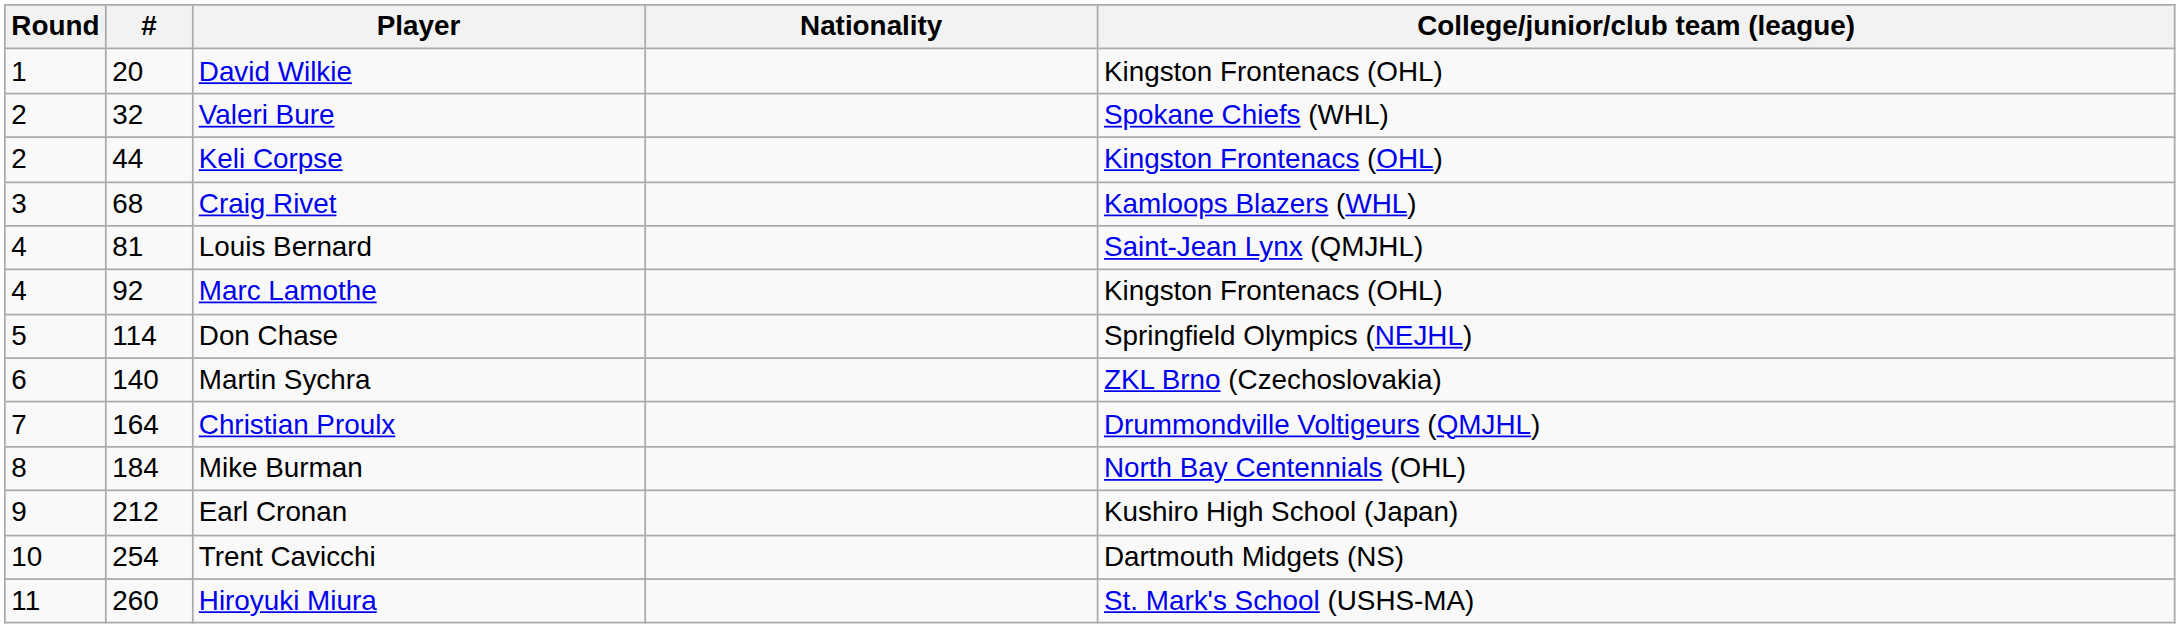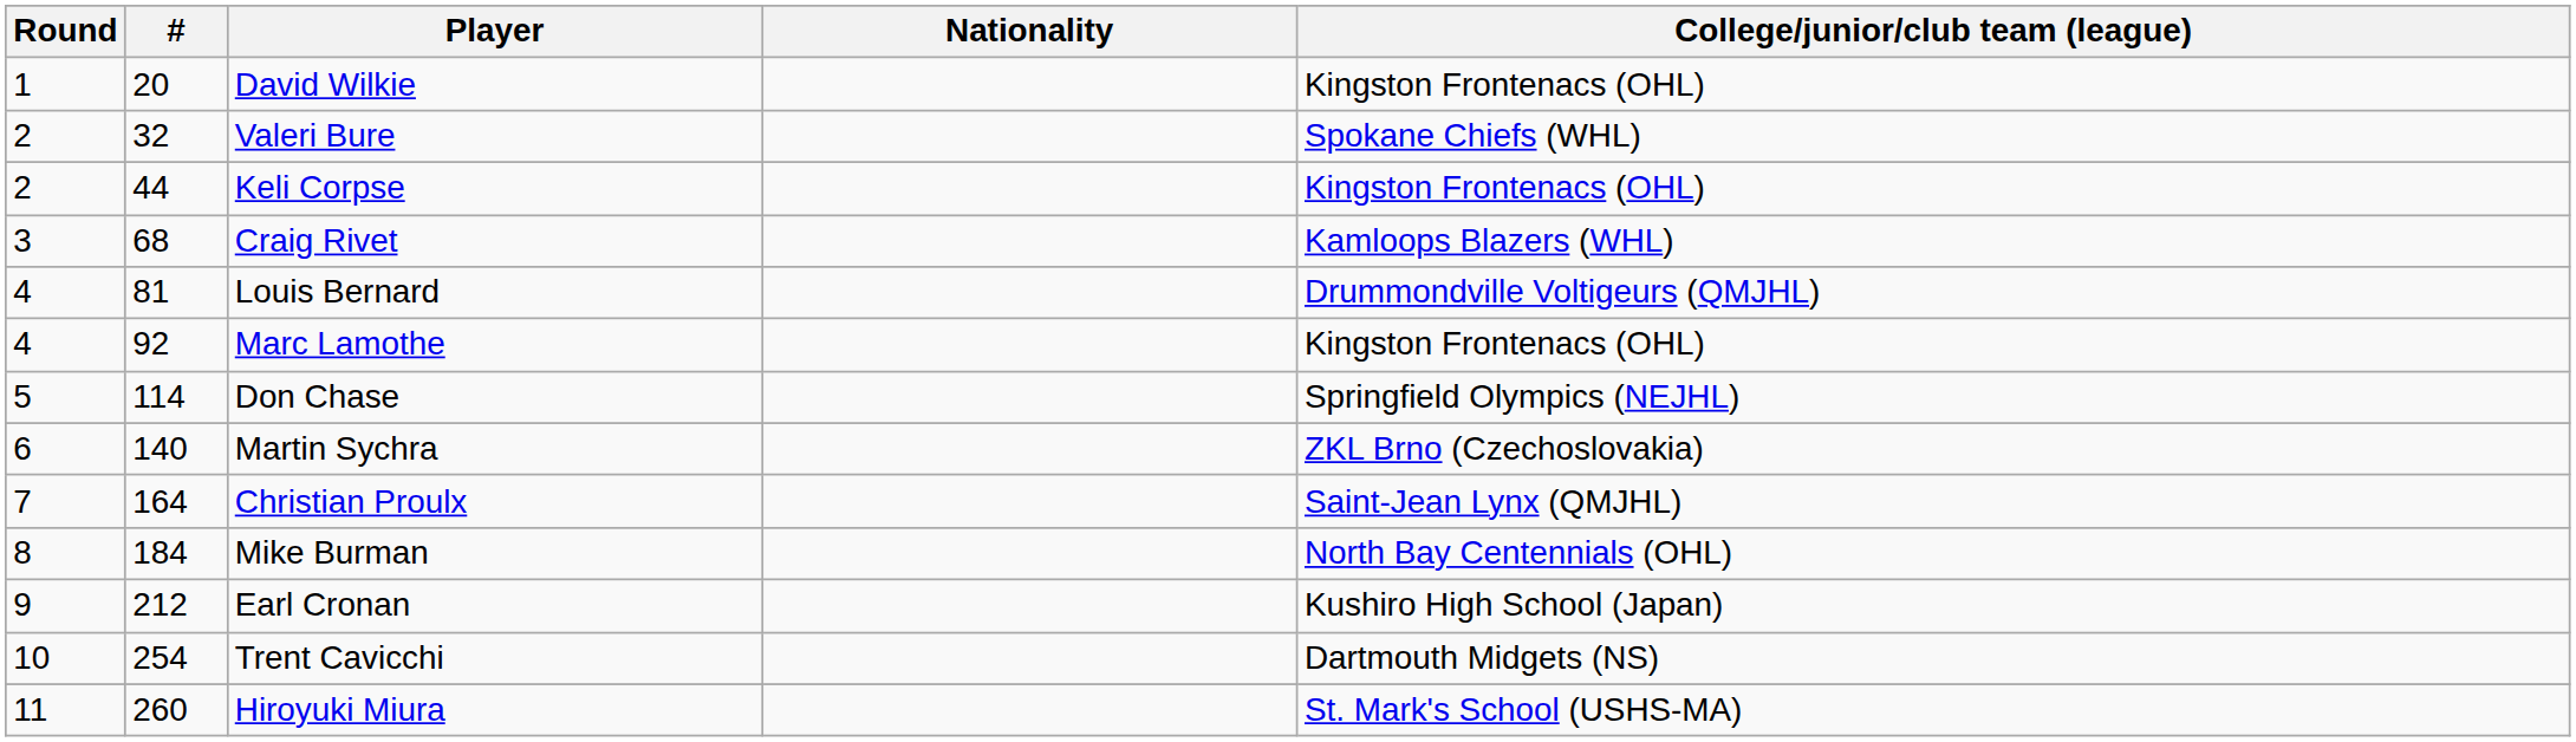Louis Bernard | College/junior/club team (league): Saint-Jean Lynx (QMJHL) -> Drummondville Voltigeurs (QMJHL)
Christian Proulx | College/junior/club team (league): Drummondville Voltigeurs (QMJHL) -> Saint-Jean Lynx (QMJHL)
